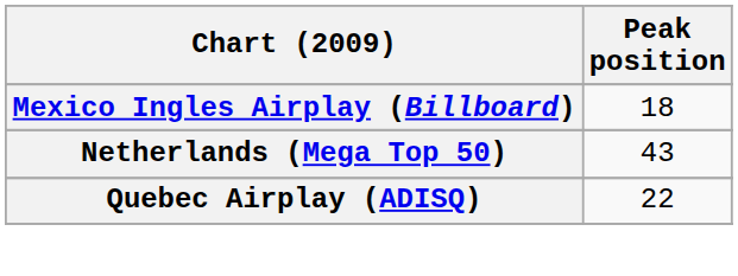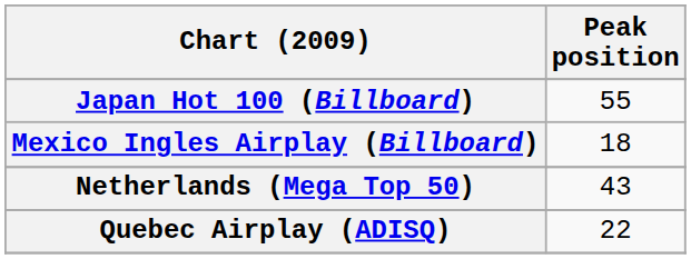+ row: Japan Hot 100 (Billboard) | 55
